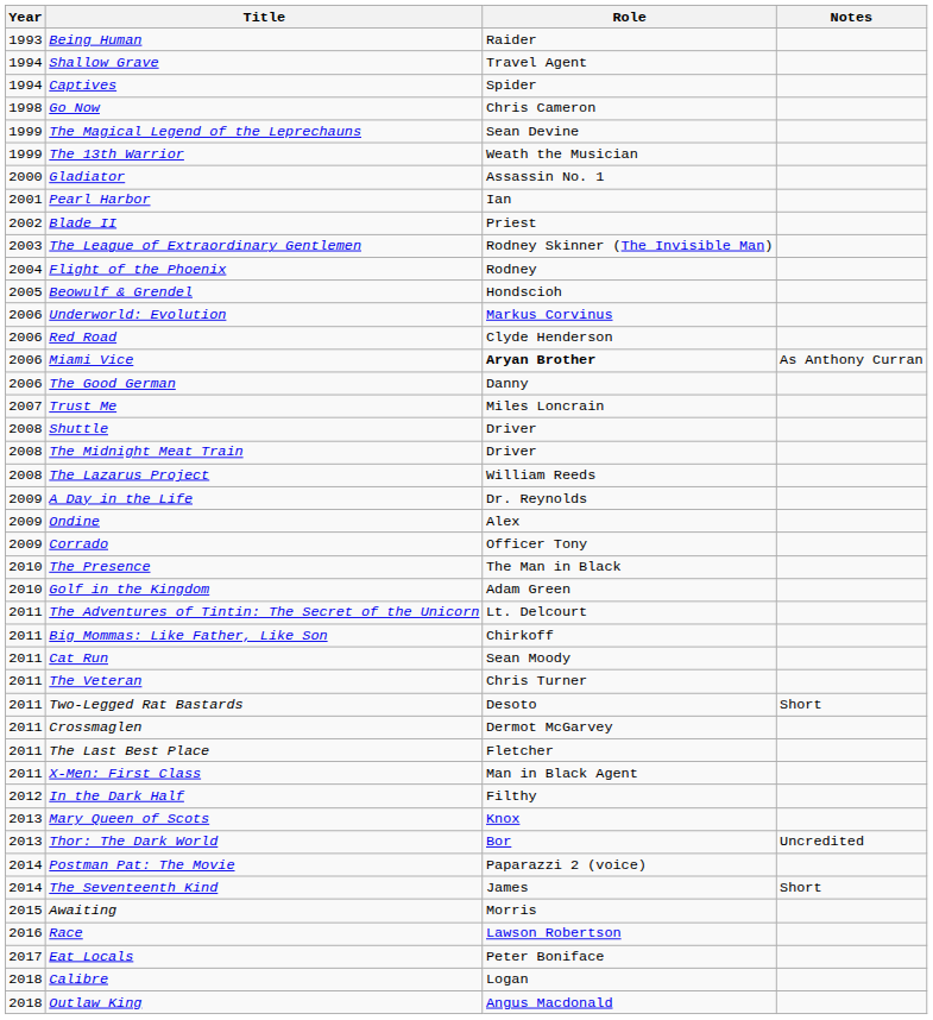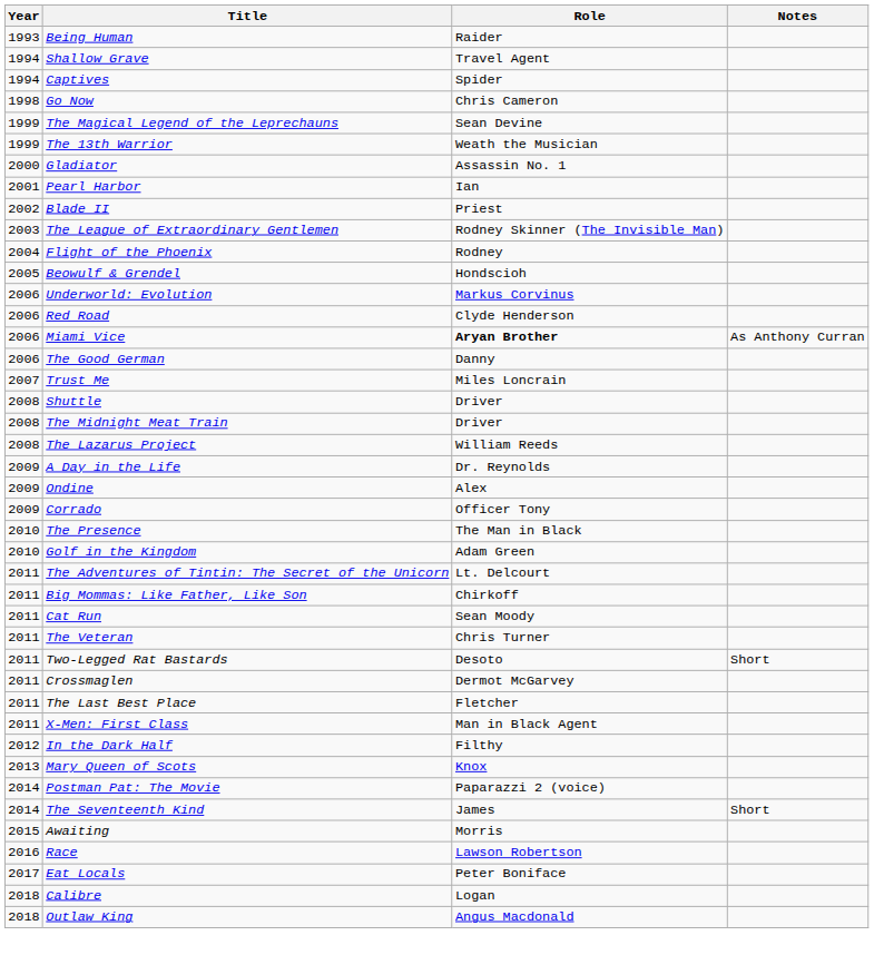- row: 2013 | Thor: The Dark World | Bor | Uncredited
